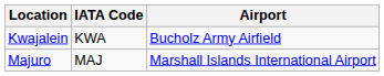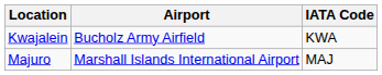columns swapped: Airport <-> IATA Code
